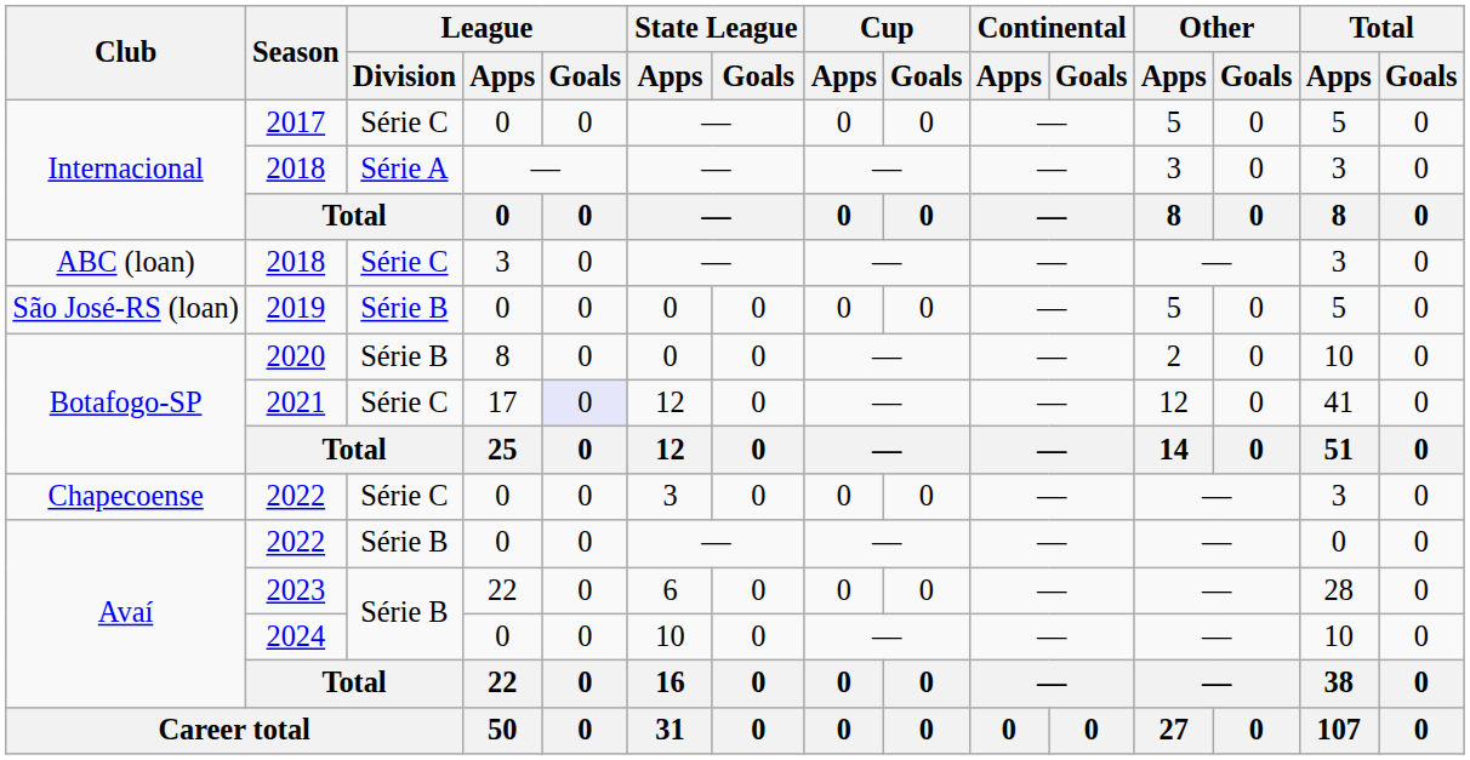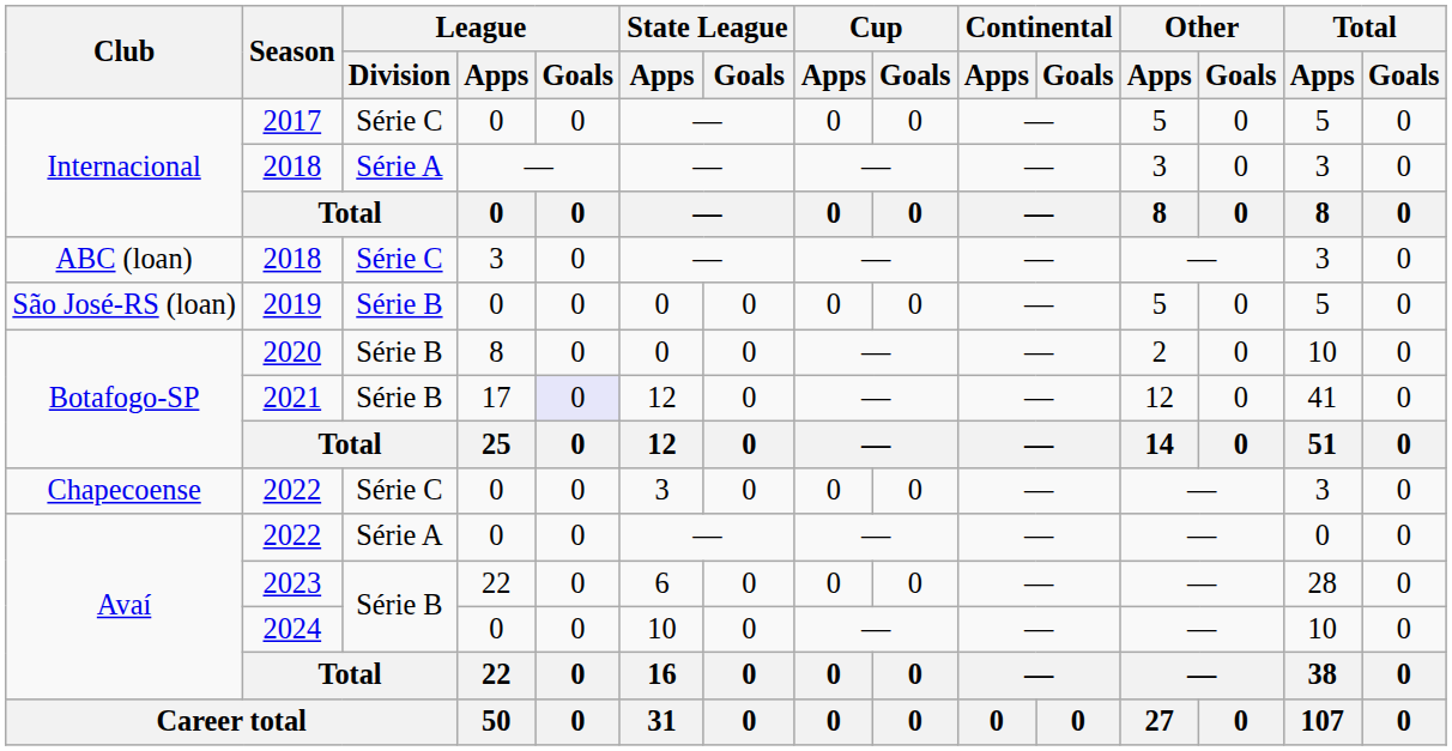2021 | League / Division: Série C -> Série B
Avaí / 2022 | League / Division: Série B -> Série A
